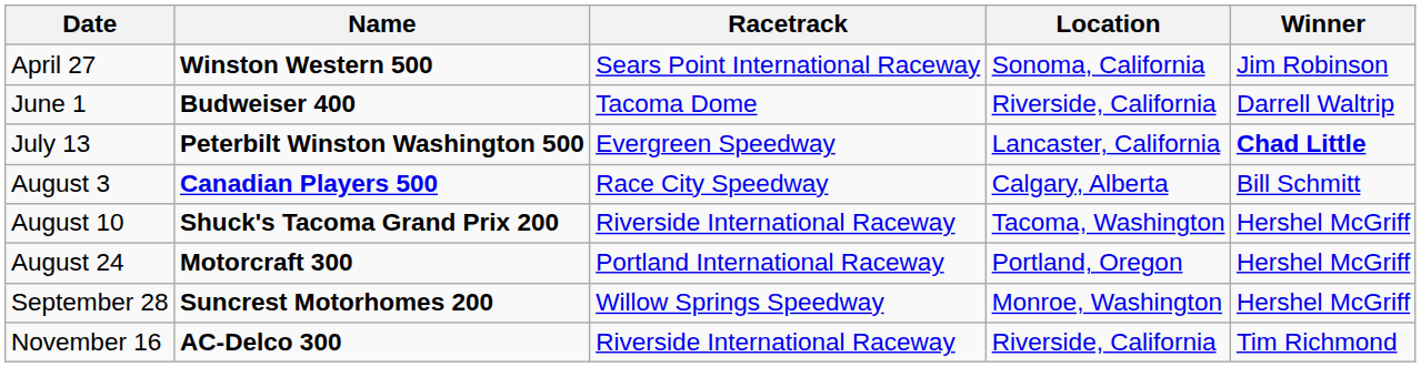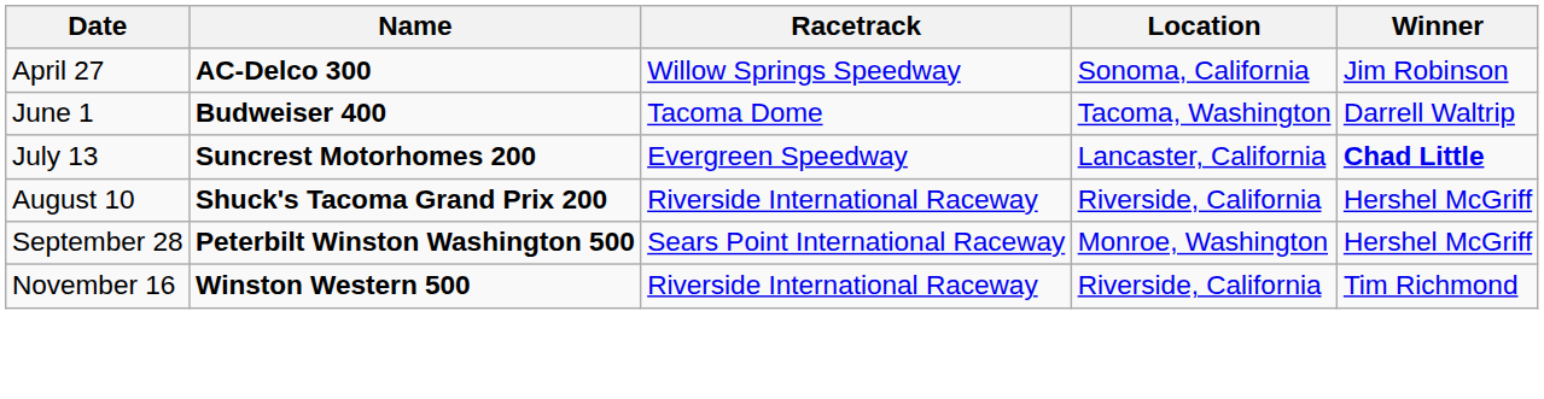April 27 | Name: Winston Western 500 -> AC-Delco 300
April 27 | Racetrack: Sears Point International Raceway -> Willow Springs Speedway
June 1 | Location: Riverside, California -> Tacoma, Washington
July 13 | Name: Peterbilt Winston Washington 500 -> Suncrest Motorhomes 200
- row: August 3 | Canadian Players 500 | Race City Speedway | Calgary, Alberta | Bill Schmitt
August 10 | Location: Tacoma, Washington -> Riverside, California
- row: August 24 | Motorcraft 300 | Portland International Raceway | Portland, Oregon | Hershel McGriff
September 28 | Name: Suncrest Motorhomes 200 -> Peterbilt Winston Washington 500
September 28 | Racetrack: Willow Springs Speedway -> Sears Point International Raceway
November 16 | Name: AC-Delco 300 -> Winston Western 500
